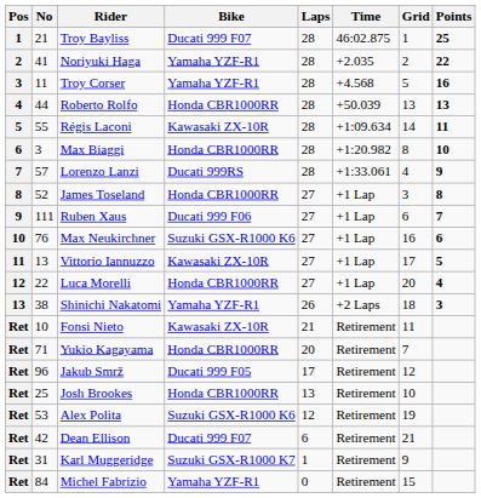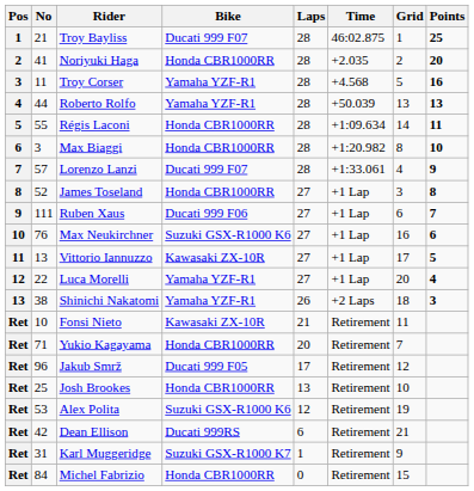Noriyuki Haga | Bike: Yamaha YZF-R1 -> Honda CBR1000RR
Noriyuki Haga | Points: 22 -> 20
Roberto Rolfo | Bike: Honda CBR1000RR -> Yamaha YZF-R1
Régis Laconi | Bike: Kawasaki ZX-10R -> Honda CBR1000RR
Lorenzo Lanzi | Bike: Ducati 999RS -> Ducati 999 F07
Luca Morelli | Bike: Honda CBR1000RR -> Yamaha YZF-R1
Dean Ellison | Bike: Ducati 999 F07 -> Ducati 999RS
Michel Fabrizio | Bike: Yamaha YZF-R1 -> Honda CBR1000RR
